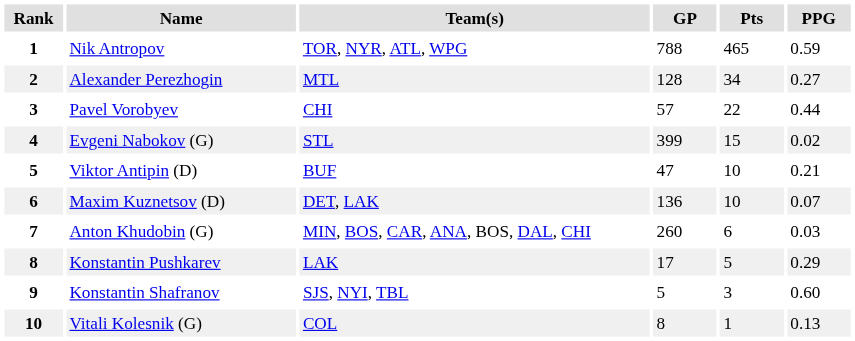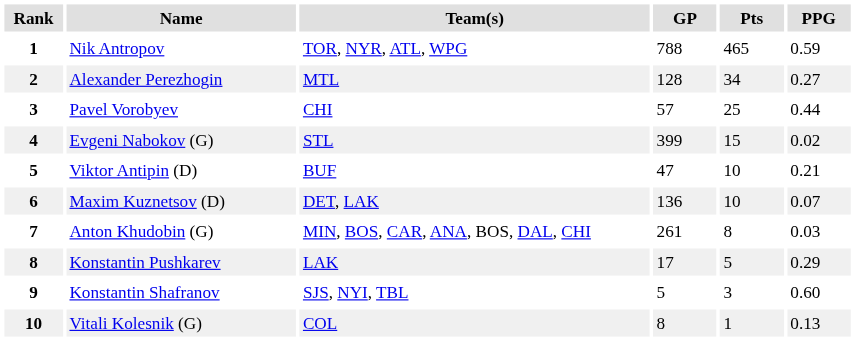Pavel Vorobyev | Pts: 22 -> 25
Anton Khudobin (G) | GP: 260 -> 261
Anton Khudobin (G) | Pts: 6 -> 8
